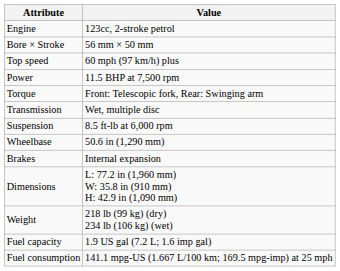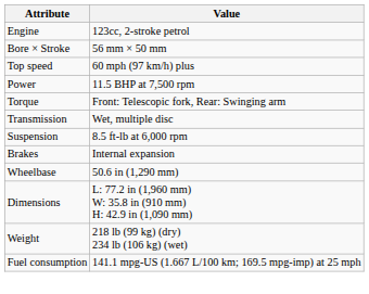rows swapped: Brakes <-> Wheelbase
- row: Fuel capacity | 1.9 US gal (7.2 L; 1.6 imp gal)
